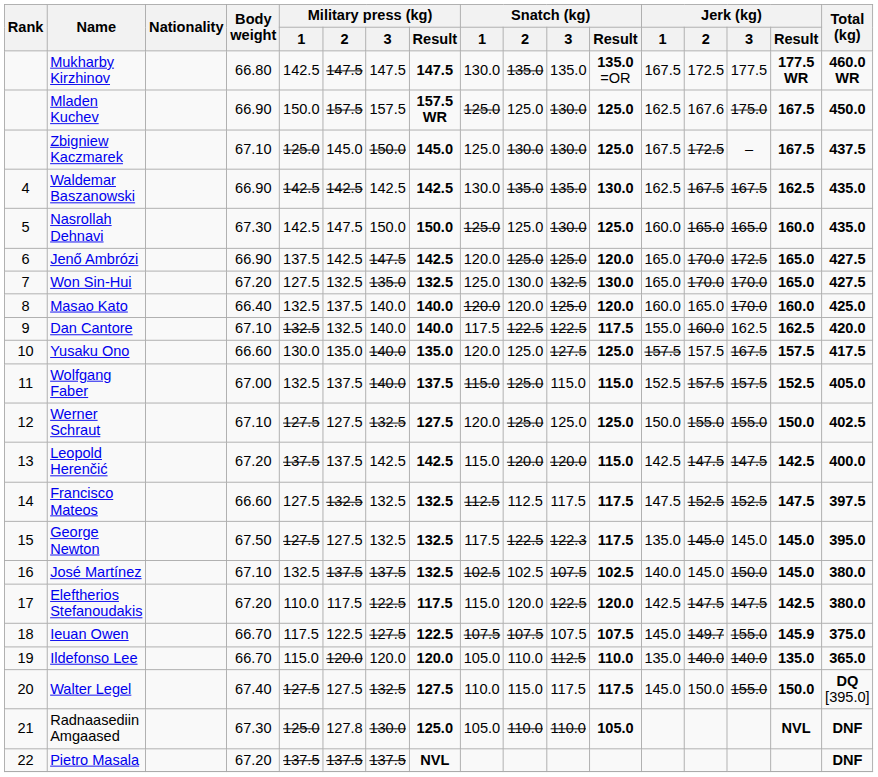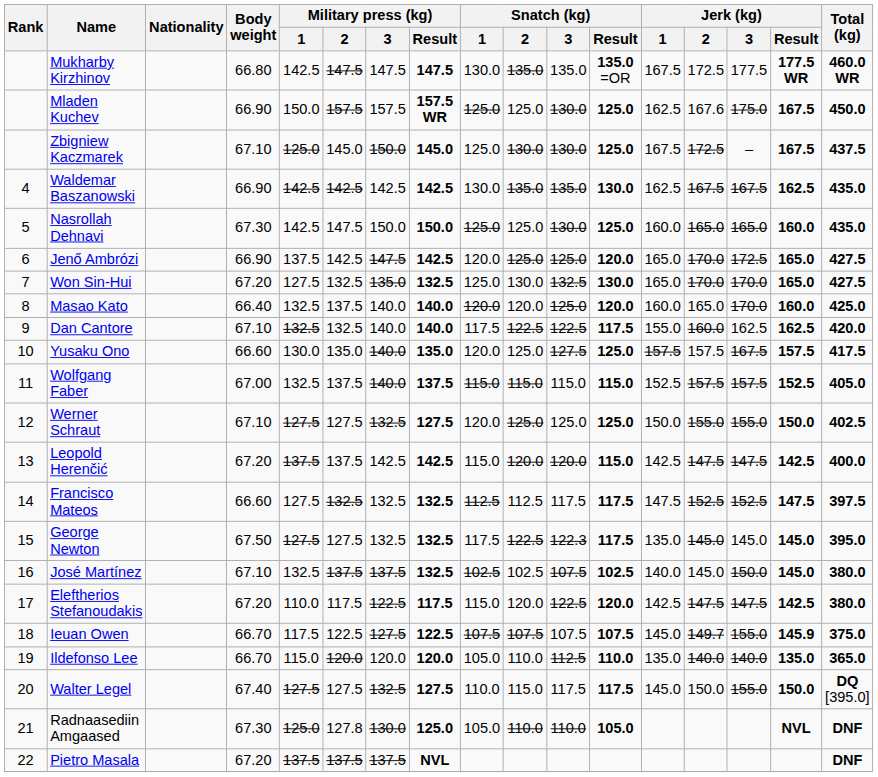Wolfgang Faber | Snatch (kg) / 2: 125.0 -> 115.0
